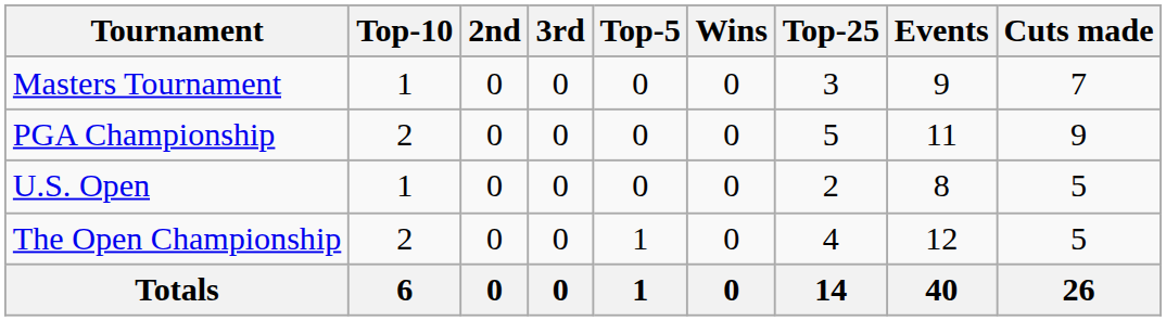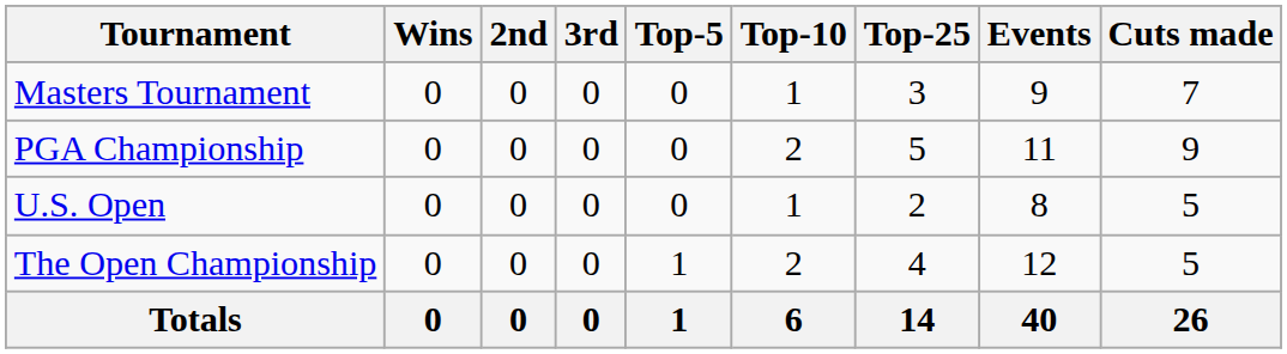columns swapped: Wins <-> Top-10
